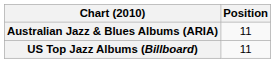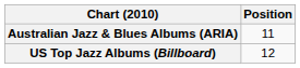US Top Jazz Albums (Billboard) | Position: 11 -> 12
